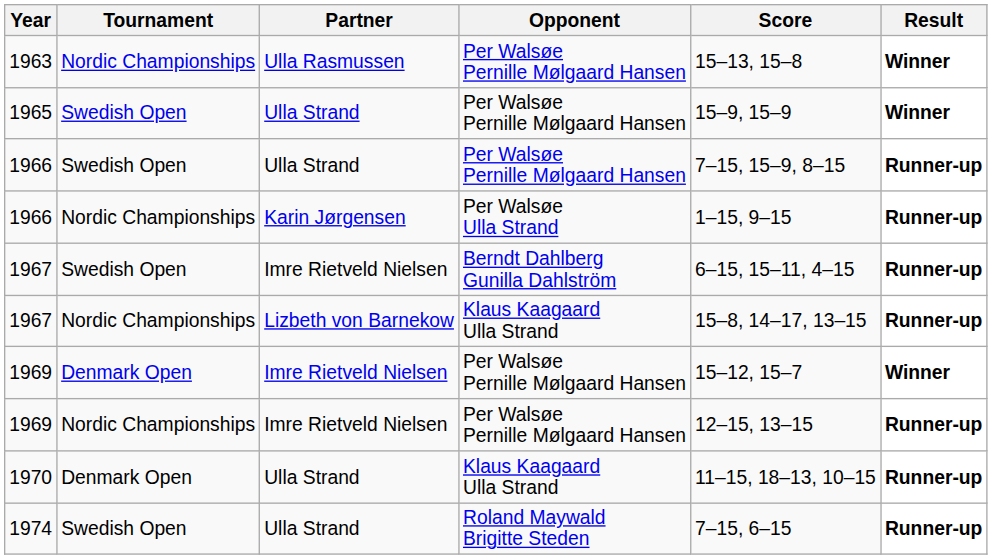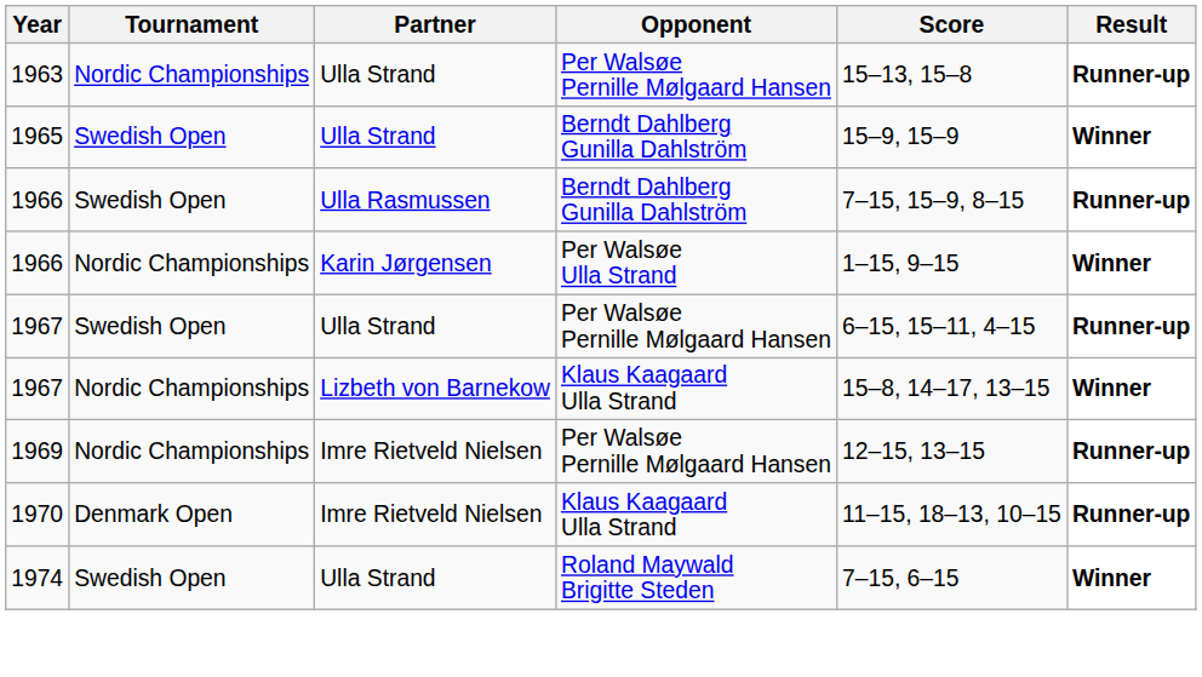1963 | Partner: Ulla Rasmussen -> Ulla Strand
1963 | Result: Winner -> Runner-up
1965 | Opponent: Per Walsøe Pernille Mølgaard Hansen -> Berndt Dahlberg Gunilla Dahlström
1966 / Swedish Open | Partner: Ulla Strand -> Ulla Rasmussen
1966 / Swedish Open | Opponent: Per Walsøe Pernille Mølgaard Hansen -> Berndt Dahlberg Gunilla Dahlström
1966 / Nordic Championships | Result: Runner-up -> Winner
1967 / Swedish Open | Partner: Imre Rietveld Nielsen -> Ulla Strand
1967 / Swedish Open | Opponent: Berndt Dahlberg Gunilla Dahlström -> Per Walsøe Pernille Mølgaard Hansen
1967 / Nordic Championships | Result: Runner-up -> Winner
- row: 1969 | Denmark Open | Imre Rietveld Nielsen | Per Walsøe Pernille Mølgaard Hansen | 15–12, 15–7 | Winner
1970 | Partner: Ulla Strand -> Imre Rietveld Nielsen
1974 | Result: Runner-up -> Winner
